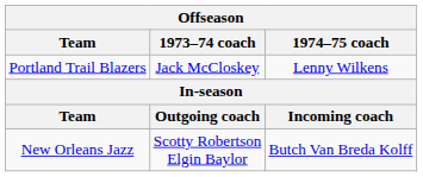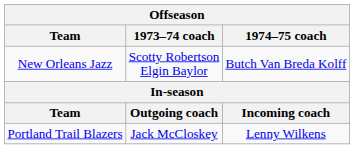rows swapped: Portland Trail Blazers <-> New Orleans Jazz
